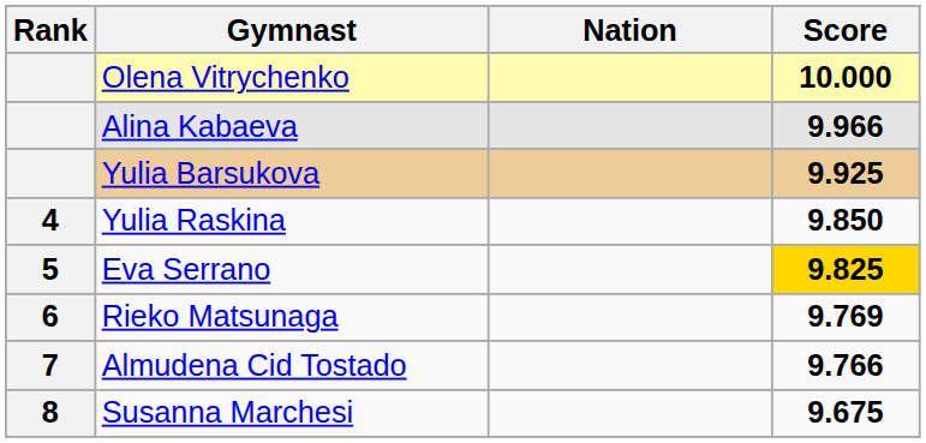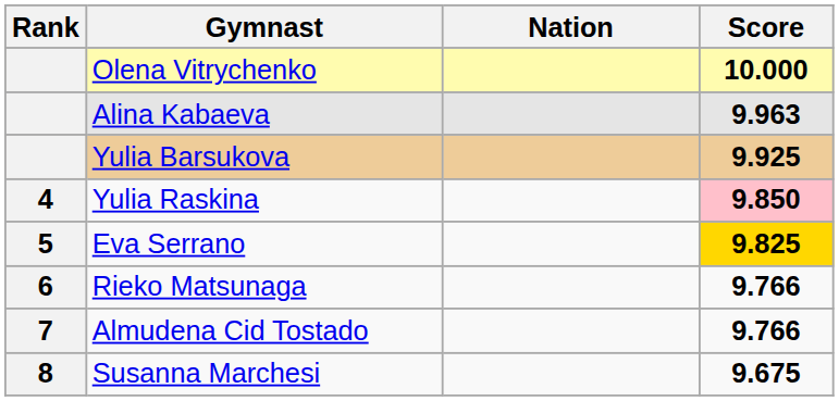Alina Kabaeva | Score: 9.966 -> 9.963
Yulia Raskina | Score: no background -> pink background
Rieko Matsunaga | Score: 9.769 -> 9.766
